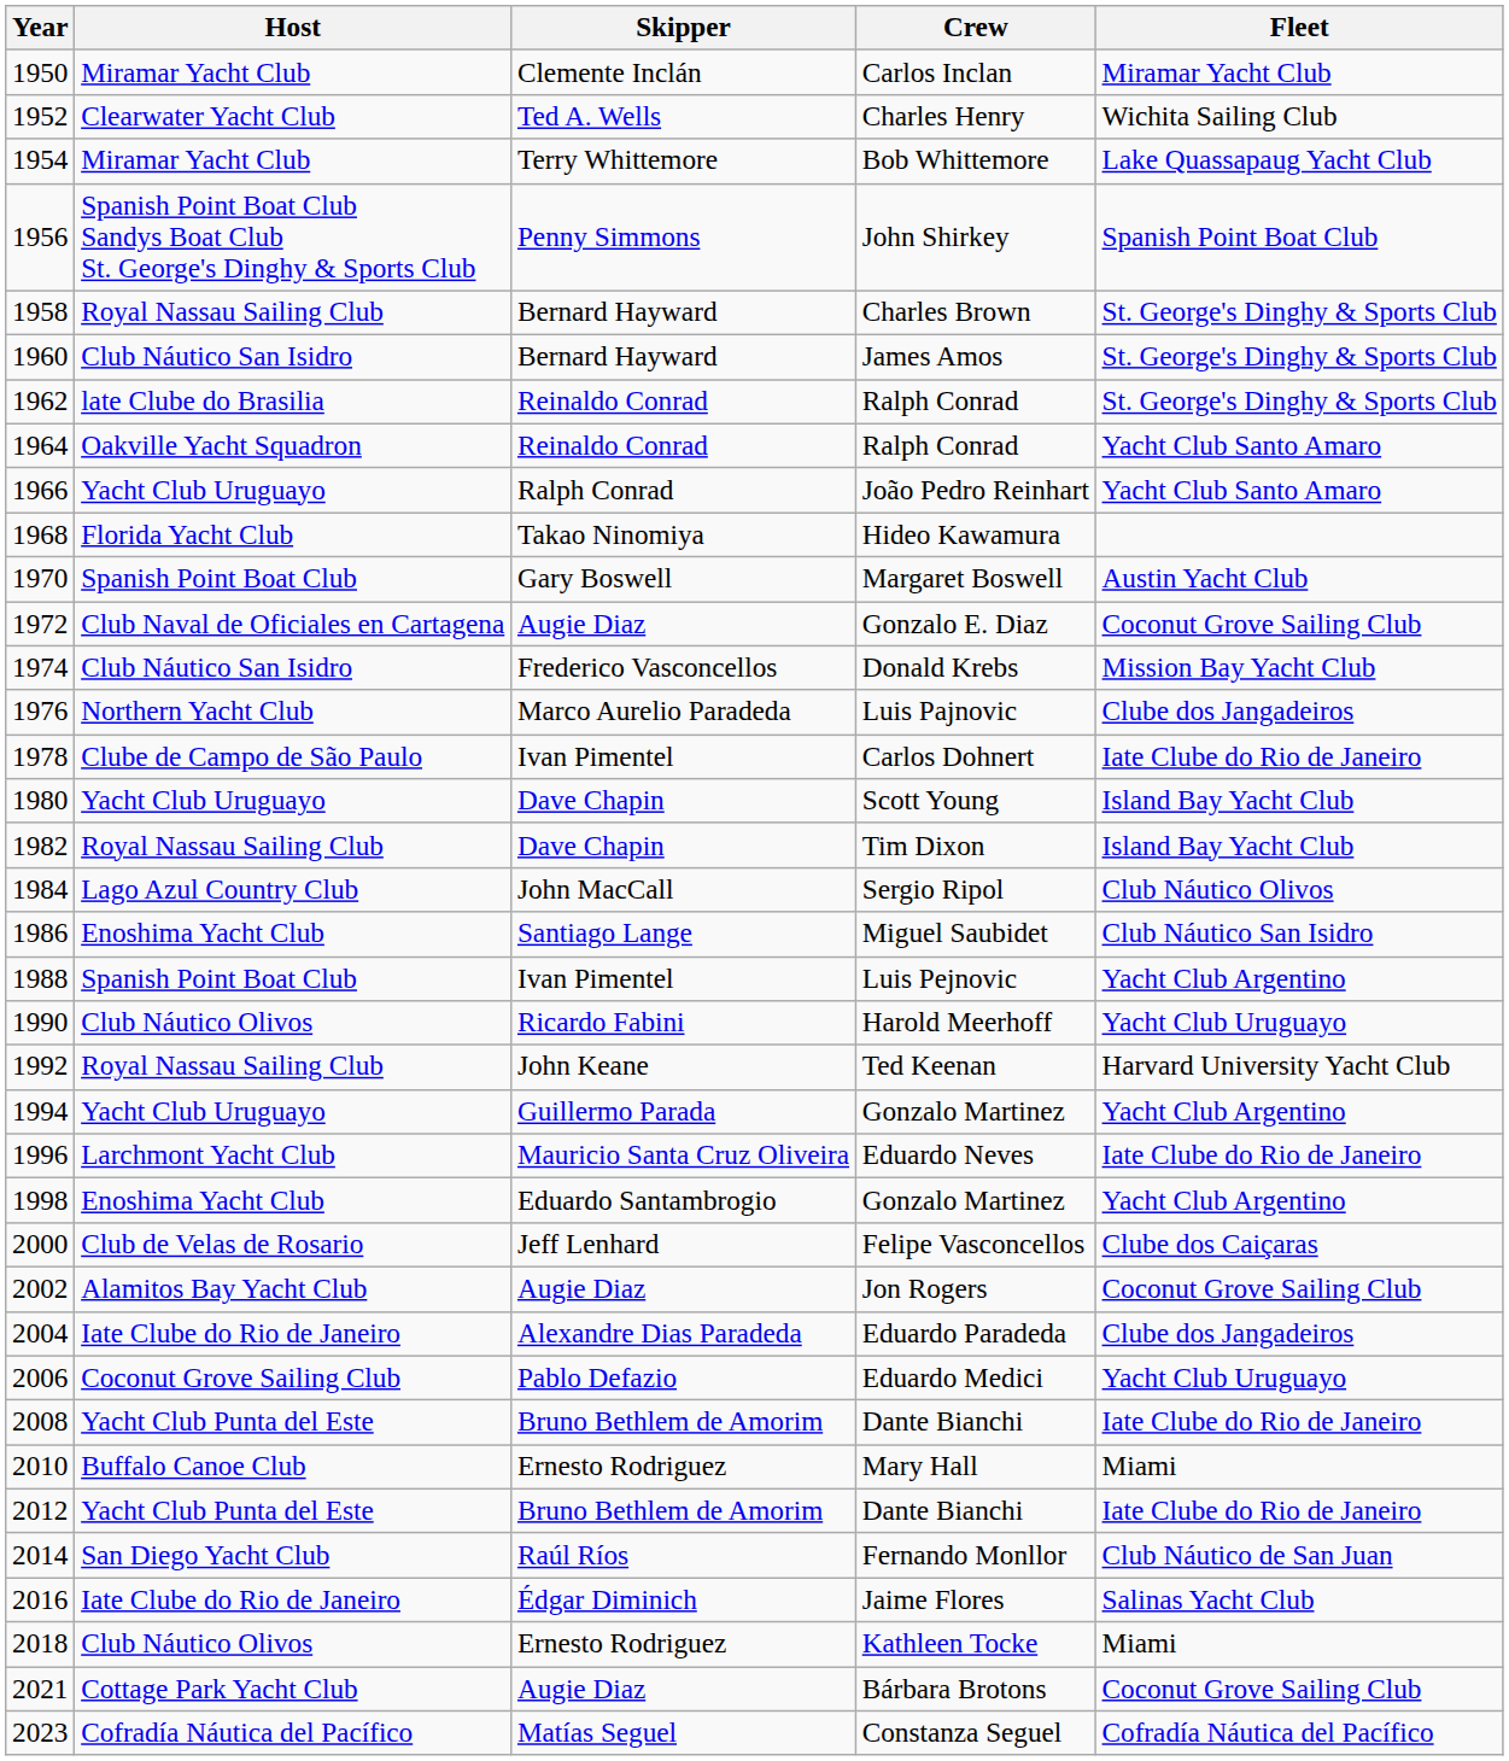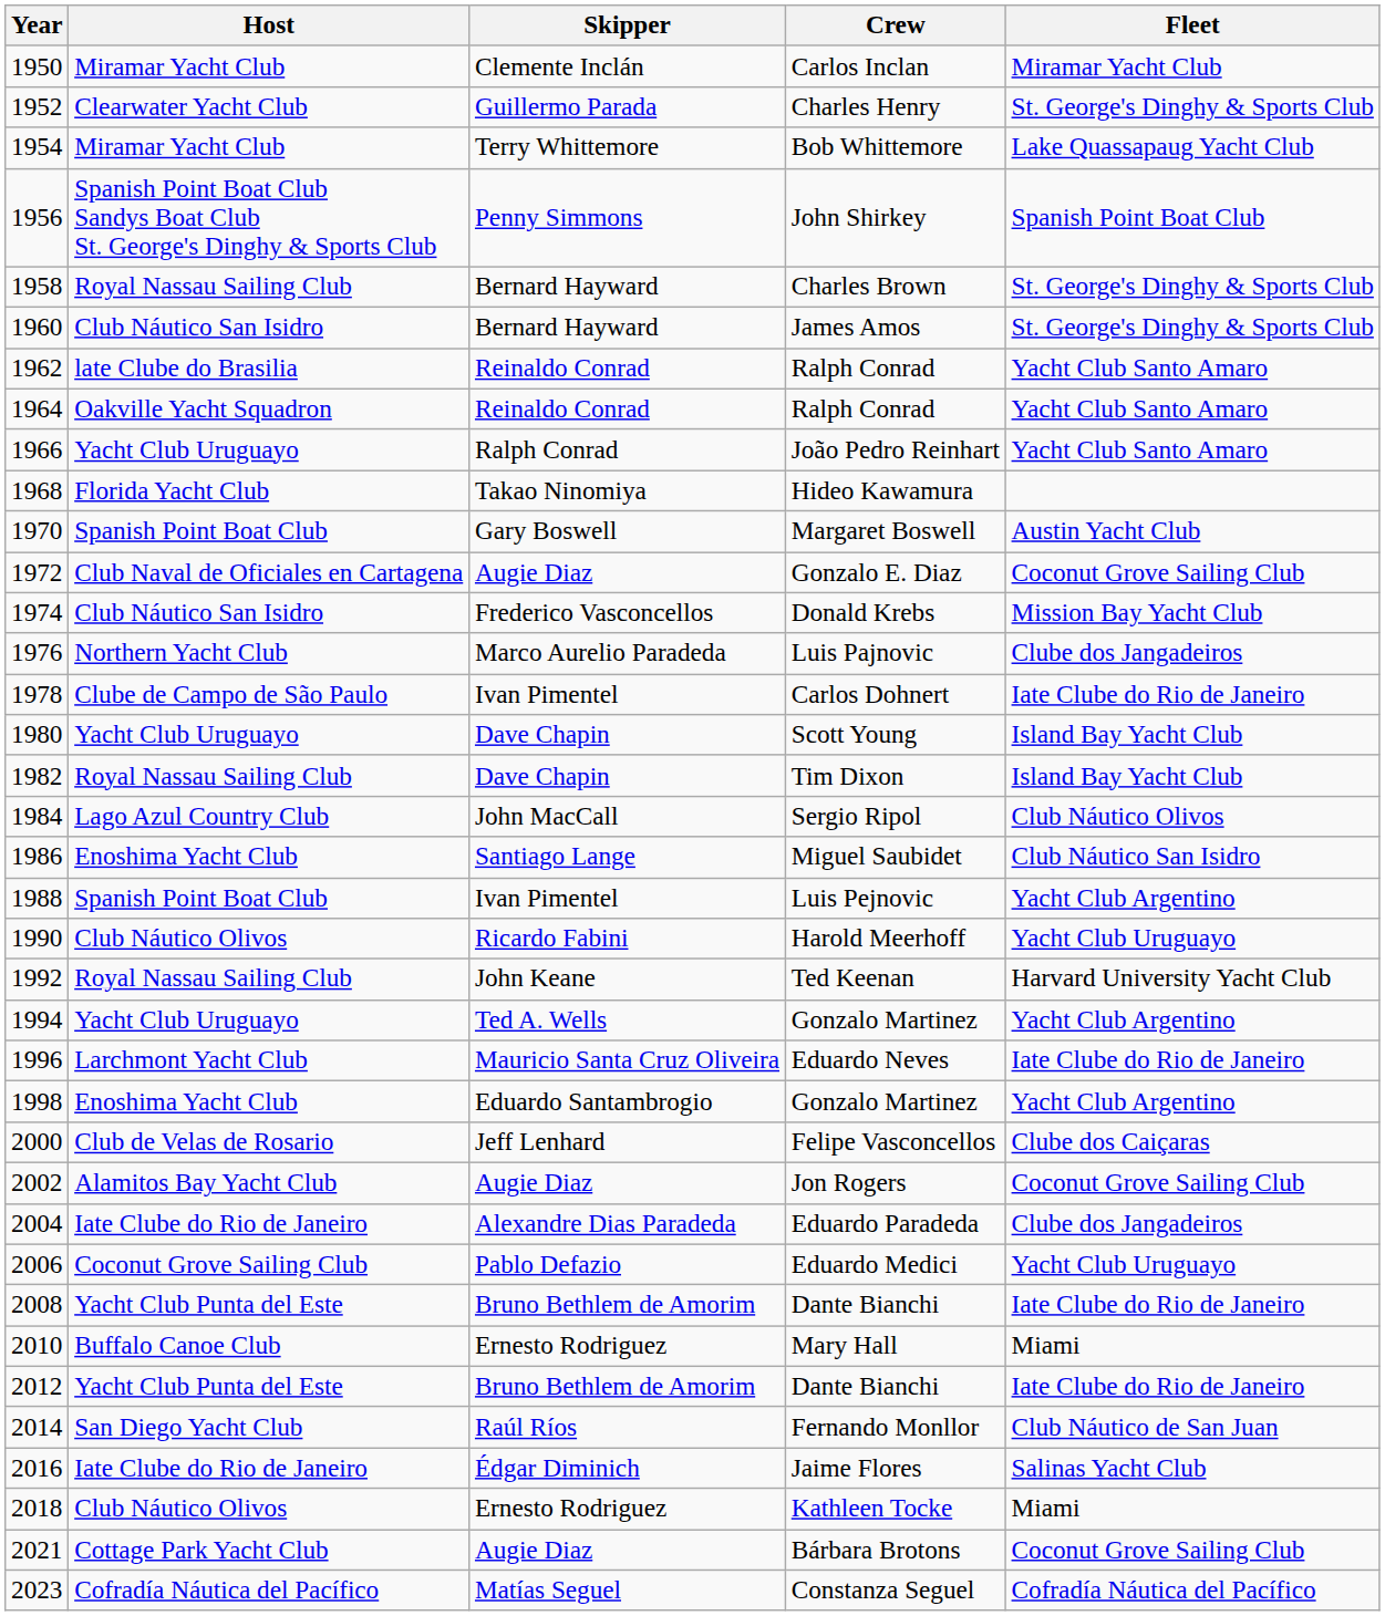Charles Henry | Skipper: Ted A. Wells -> Guillermo Parada
Charles Henry | Fleet: Wichita Sailing Club -> St. George's Dinghy & Sports Club
1962 / Ralph Conrad | Fleet: St. George's Dinghy & Sports Club -> Yacht Club Santo Amaro
1994 / Gonzalo Martinez | Skipper: Guillermo Parada -> Ted A. Wells
